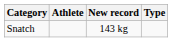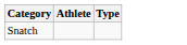- column: New record | 143 kg
